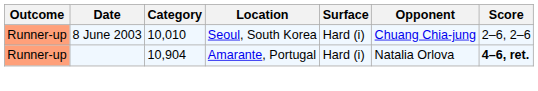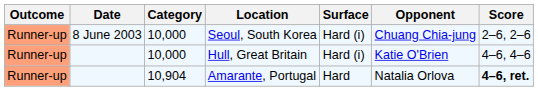Seoul, South Korea | Category: 10,010 -> 10,000
+ row: Runner-up | 10,000 | Hull, Great Britain | Hard (i) | Katie O'Brien | 4–6, 4–6
Amarante, Portugal | Surface: Hard (i) -> Hard
